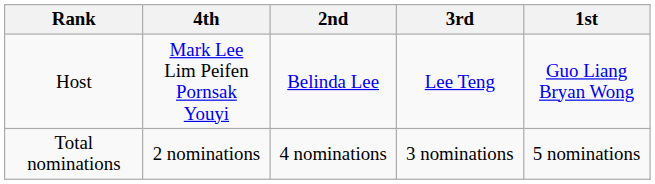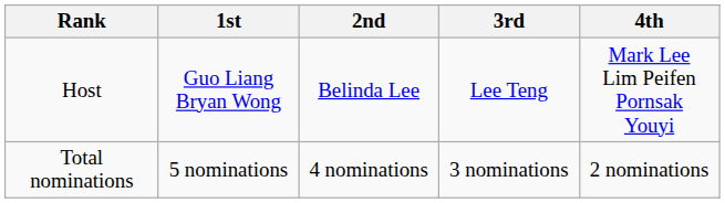columns swapped: 1st <-> 4th
